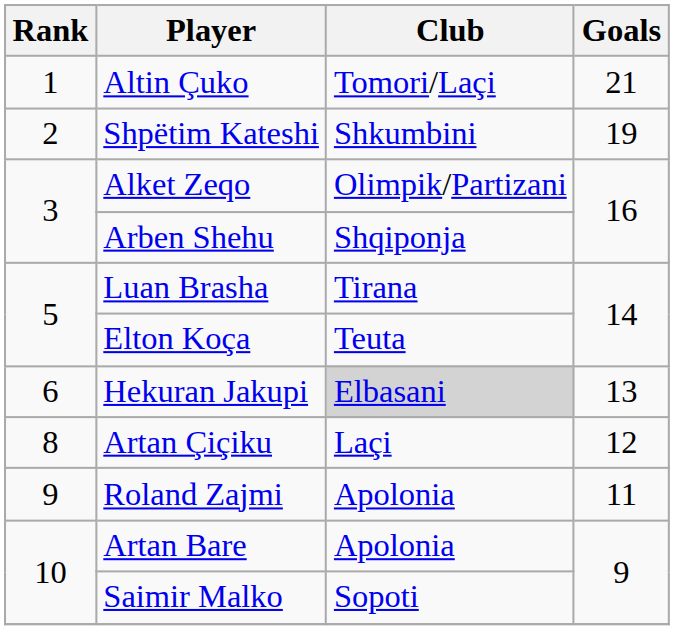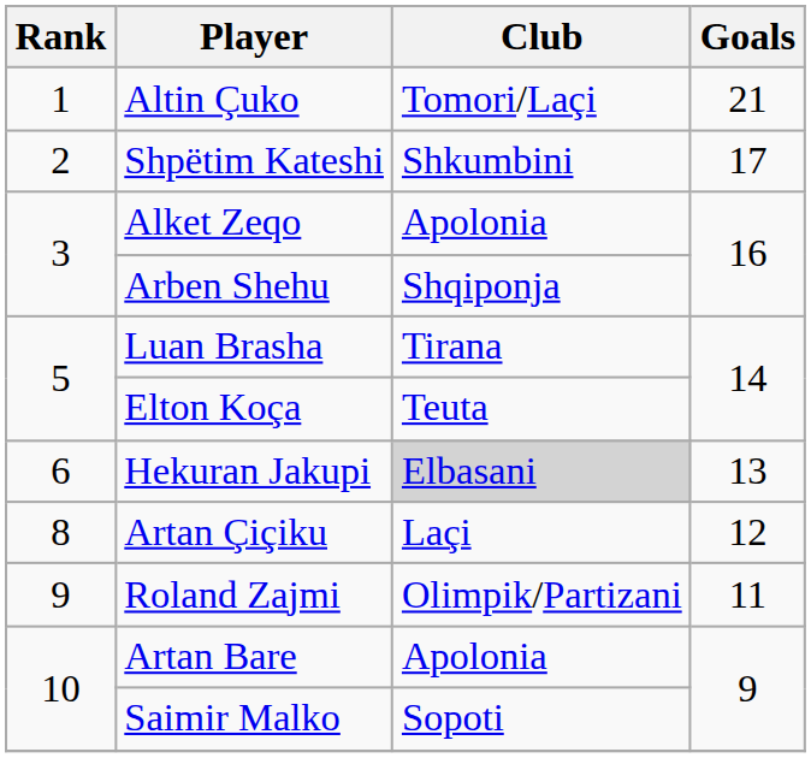Shpëtim Kateshi | Goals: 19 -> 17
Alket Zeqo | Club: Olimpik/Partizani -> Apolonia
Roland Zajmi | Club: Apolonia -> Olimpik/Partizani
